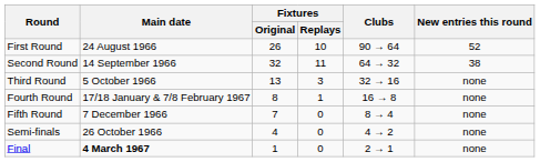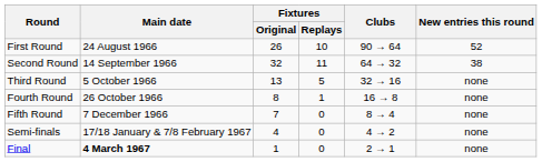Third Round | Fixtures / Replays: 3 -> 5
Fourth Round | Main date: 17/18 January & 7/8 February 1967 -> 26 October 1966
Semi-finals | Main date: 26 October 1966 -> 17/18 January & 7/8 February 1967
